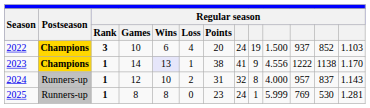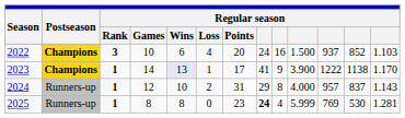2022 | column 9: 19 -> 16
2023 | Regular season / Points: 38 -> 17
2023 | column 10: 4.556 -> 3.900
2024 | column 8: 32 -> 29
2025 | column 8: normal -> bold
2025 | column 9: 1 -> 4
